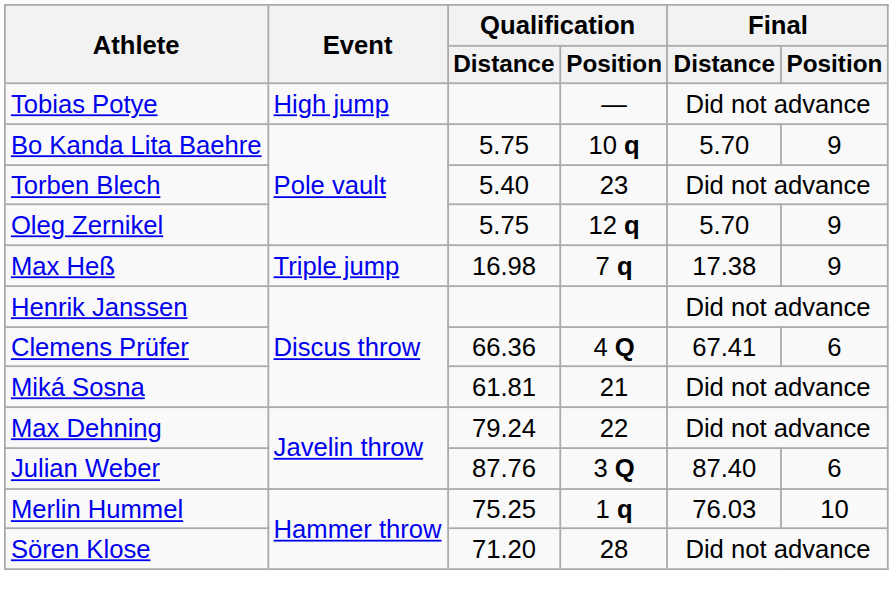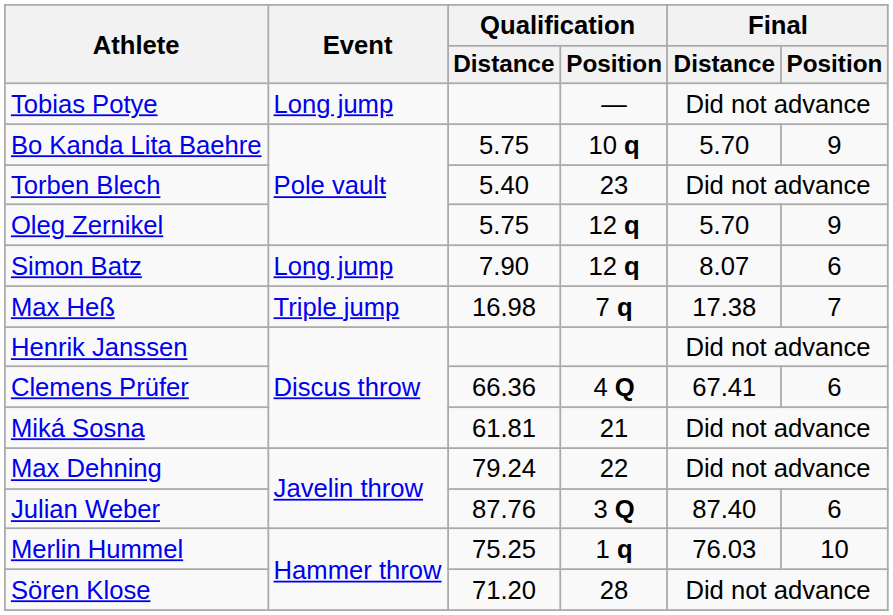Tobias Potye | Event: High jump -> Long jump
+ row: Simon Batz | Long jump | 7.90 | 12 q | 8.07 | 6
Max Heß | Final / Position: 9 -> 7
